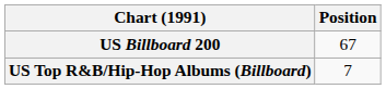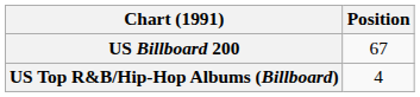US Top R&B/Hip-Hop Albums (Billboard) | Position: 7 -> 4
